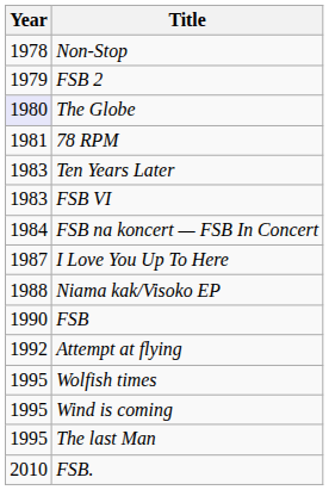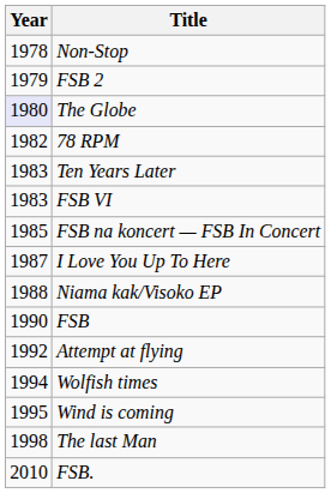78 RPM | Year: 1981 -> 1982
FSB na koncert — FSB In Concert | Year: 1984 -> 1985
Wolfish times | Year: 1995 -> 1994
The last Man | Year: 1995 -> 1998
